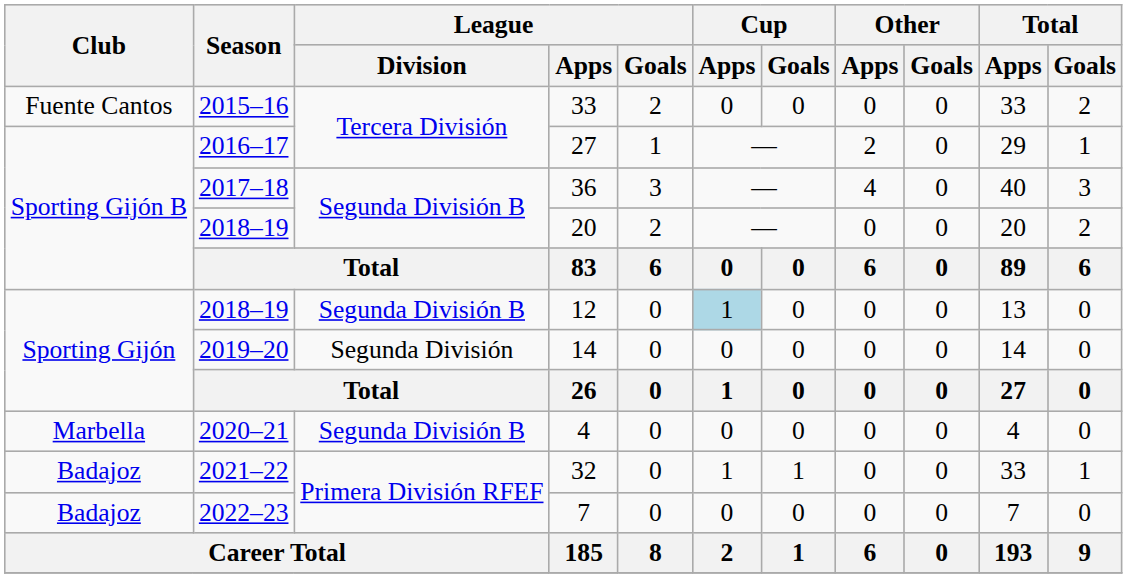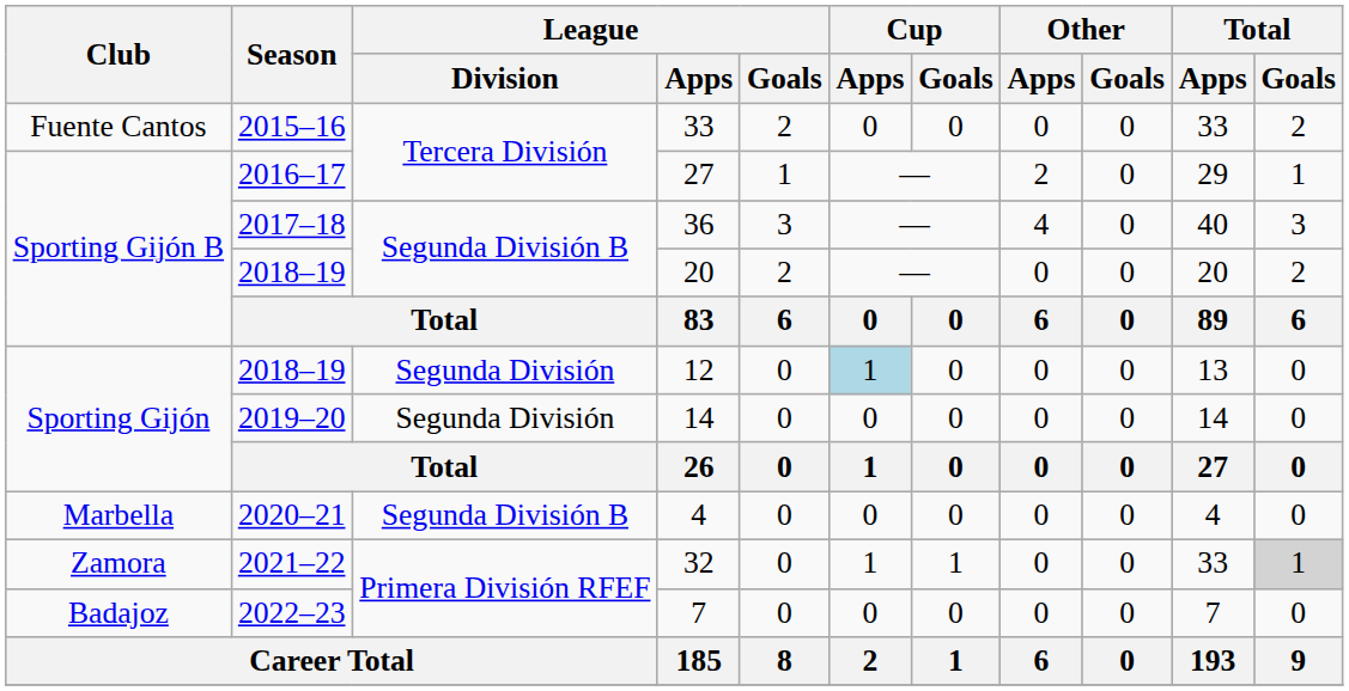12 | League / Division: Segunda División B -> Segunda División
32 | Club: Badajoz -> Zamora
32 | Total / Goals: no background -> lightgrey background
